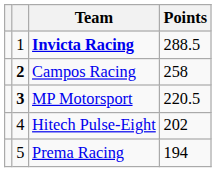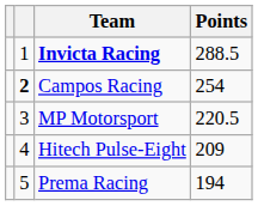Campos Racing | Points: 258 -> 254
MP Motorsport | column 2: bold -> normal
Hitech Pulse-Eight | Points: 202 -> 209
